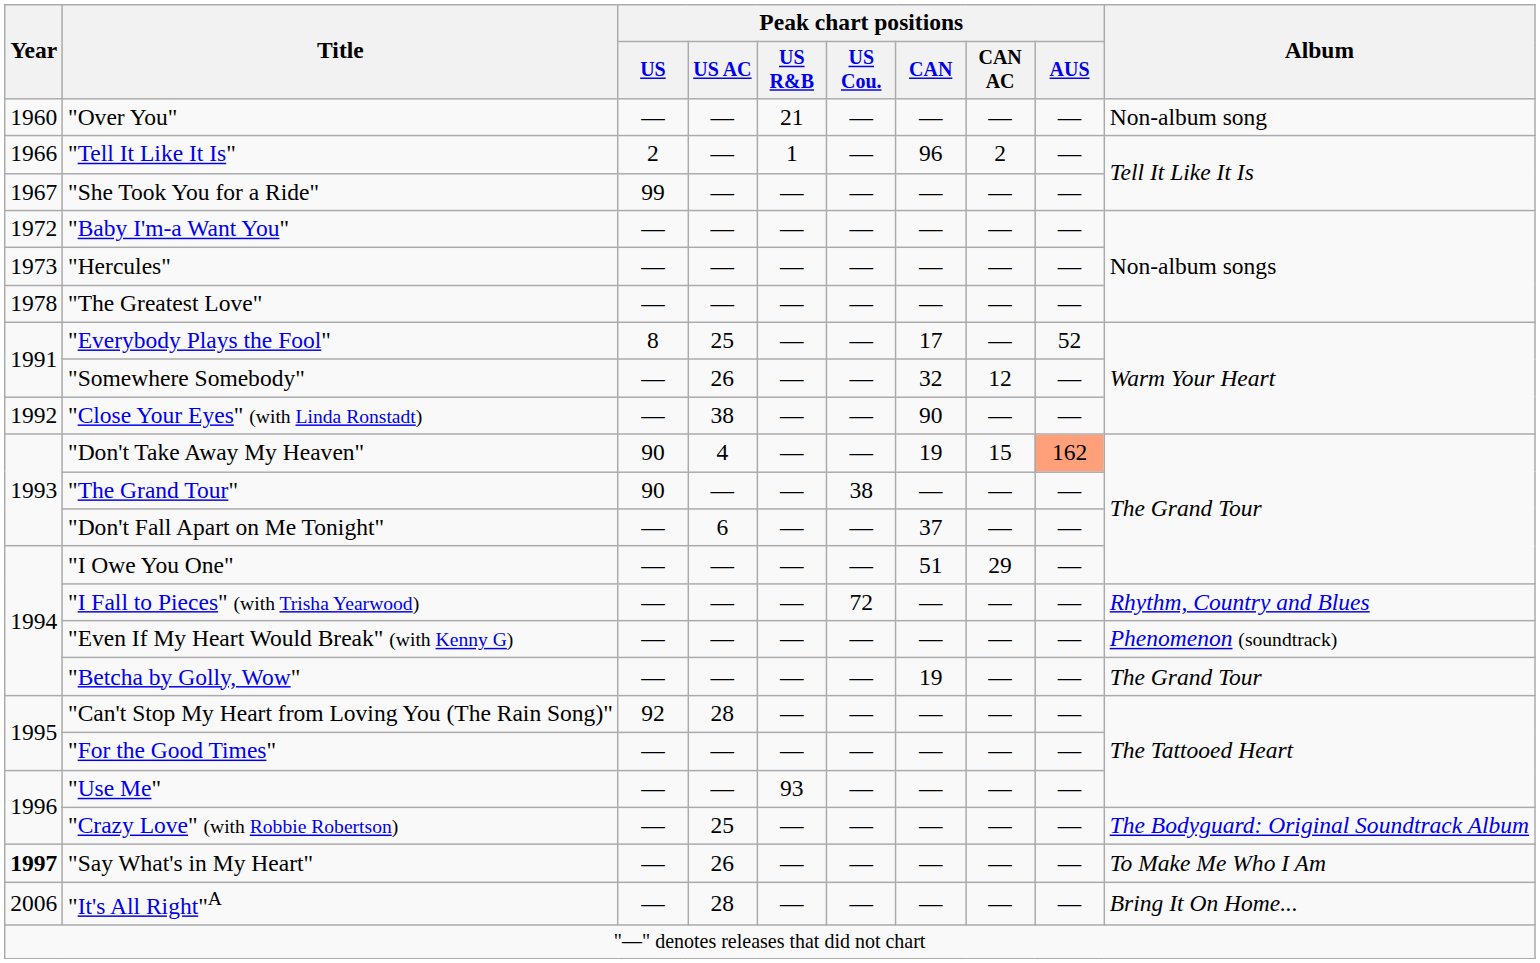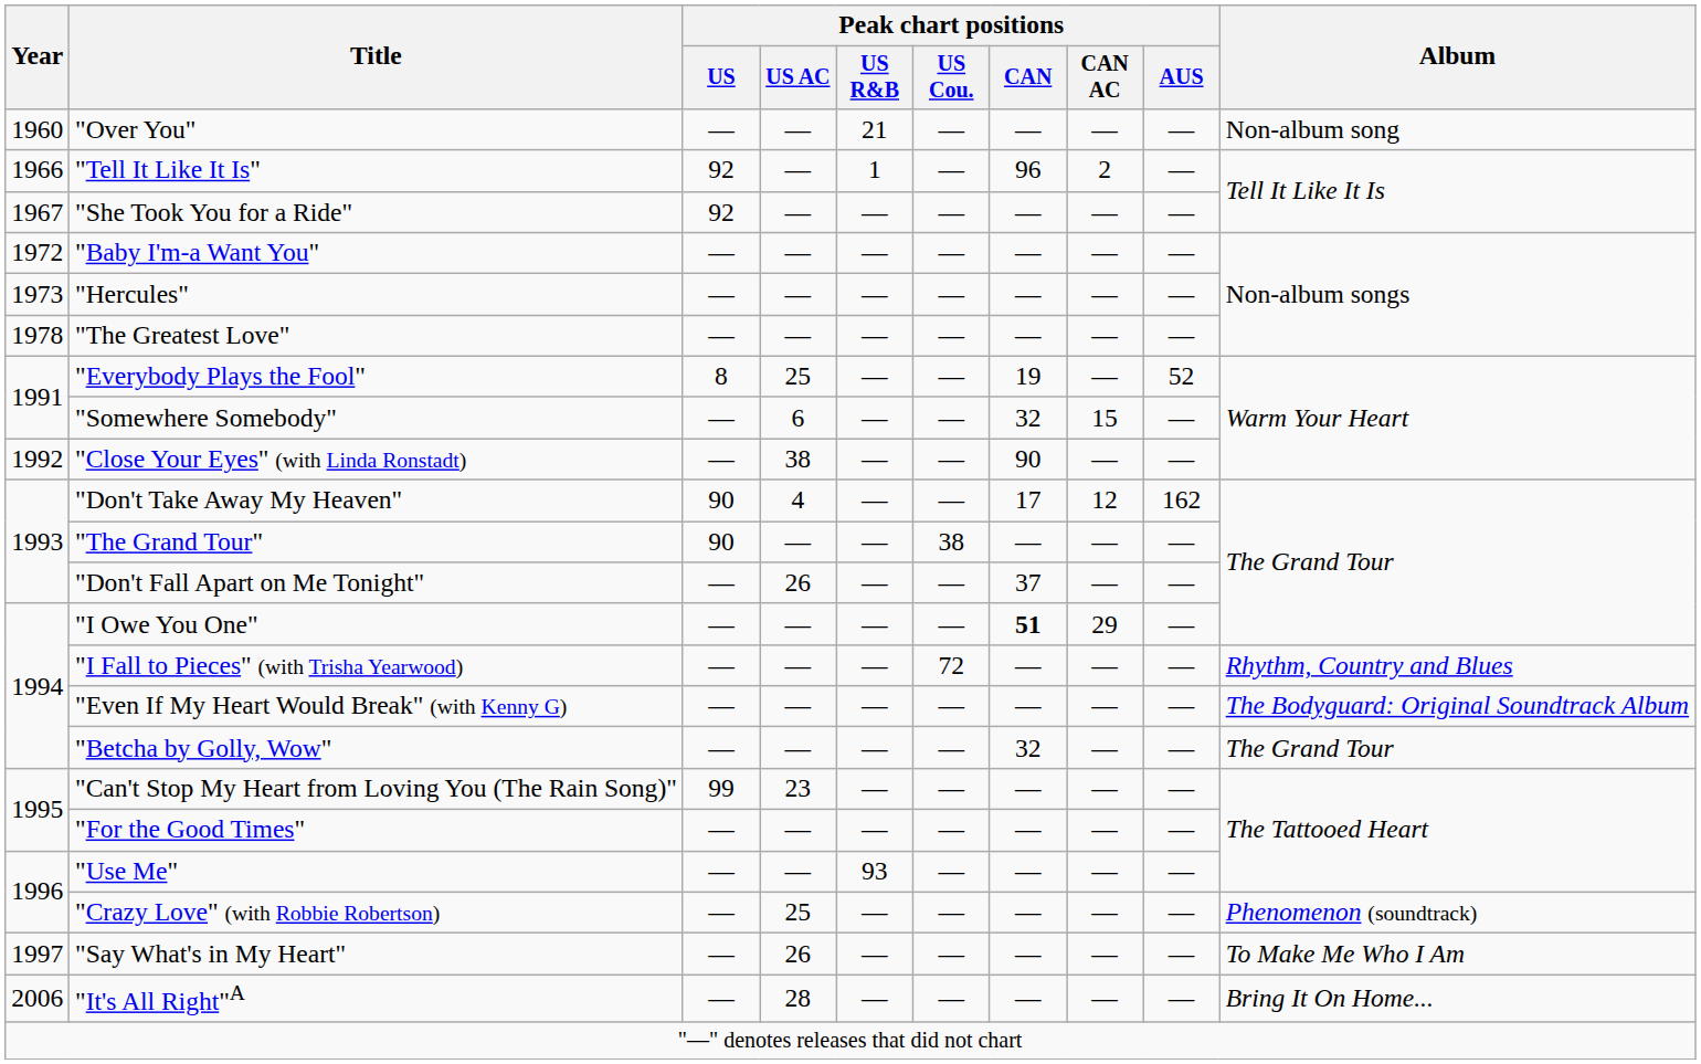"Tell It Like It Is" | Peak chart positions / US: 2 -> 92
"She Took You for a Ride" | Peak chart positions / US: 99 -> 92
"Everybody Plays the Fool" | Peak chart positions / CAN: 17 -> 19
"Somewhere Somebody" | Peak chart positions / US AC: 26 -> 6
"Somewhere Somebody" | Peak chart positions / CAN AC: 12 -> 15
"Don't Take Away My Heaven" | Peak chart positions / CAN: 19 -> 17
"Don't Take Away My Heaven" | Peak chart positions / CAN AC: 15 -> 12
"Don't Take Away My Heaven" | Peak chart positions / AUS: lightsalmon background -> no background
"Don't Fall Apart on Me Tonight" | Peak chart positions / US AC: 6 -> 26
"I Owe You One" | Peak chart positions / CAN: normal -> bold
"Even If My Heart Would Break" (with Kenny G) | Album: Phenomenon (soundtrack) -> The Bodyguard: Original Soundtrack Album
"Betcha by Golly, Wow" | Peak chart positions / CAN: 19 -> 32
"Can't Stop My Heart from Loving You (The Rain Song)" | Peak chart positions / US: 92 -> 99
"Can't Stop My Heart from Loving You (The Rain Song)" | Peak chart positions / US AC: 28 -> 23
"Crazy Love" (with Robbie Robertson) | Album: The Bodyguard: Original Soundtrack Album -> Phenomenon (soundtrack)
"Say What's in My Heart" | Year: bold -> normal
